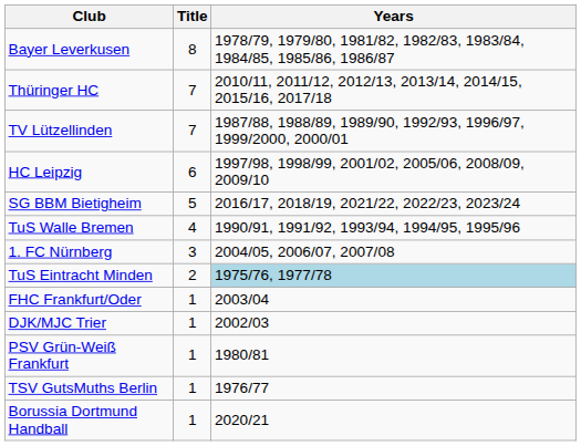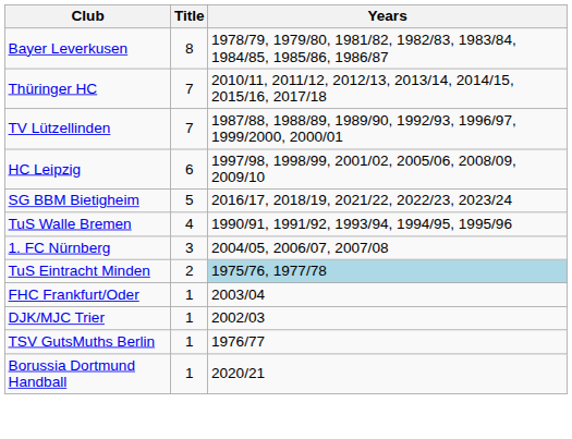- row: PSV Grün-Weiß Frankfurt | 1 | 1980/81
